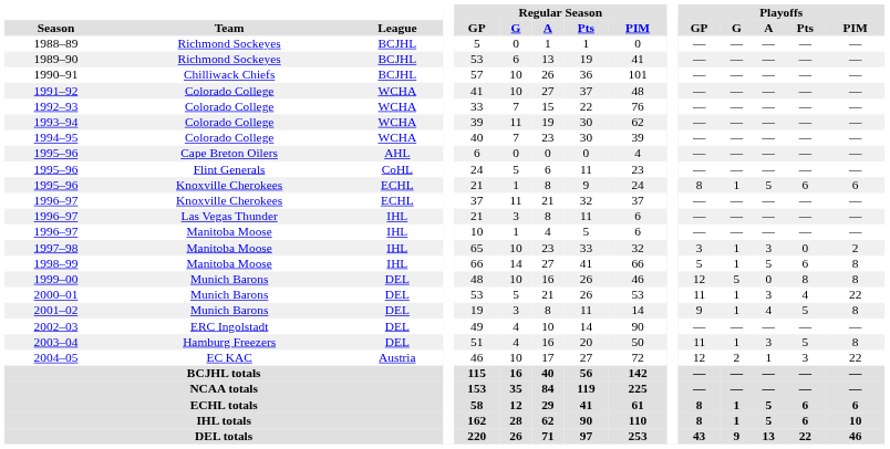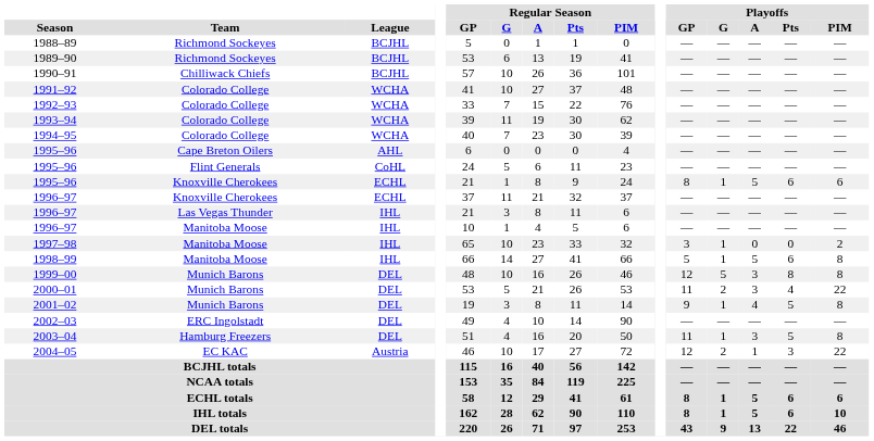1997–98 | Playoffs / A: 3 -> 0
1999–00 | Playoffs / A: 0 -> 3
2000–01 | Playoffs / G: 1 -> 2
